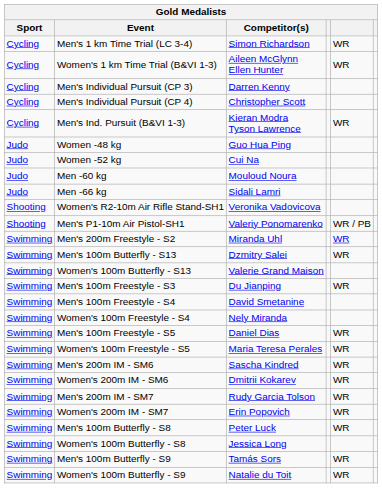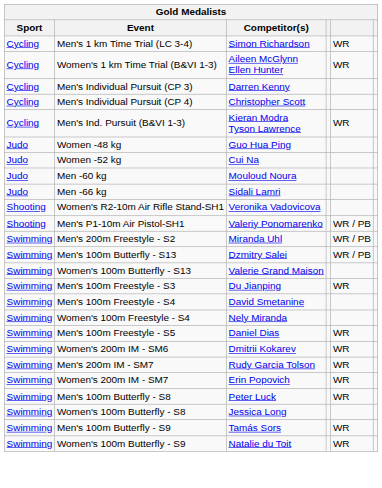Men's 200m Freestyle - S2 | column 5: WR -> WR / PB
Men's 100m Butterfly - S13 | column 5: WR -> WR / PB
- row: Swimming | Women's 100m Freestyle - S5 | Maria Teresa Perales | WR
- row: Swimming | Men's 200m IM - SM6 | Sascha Kindred | WR
